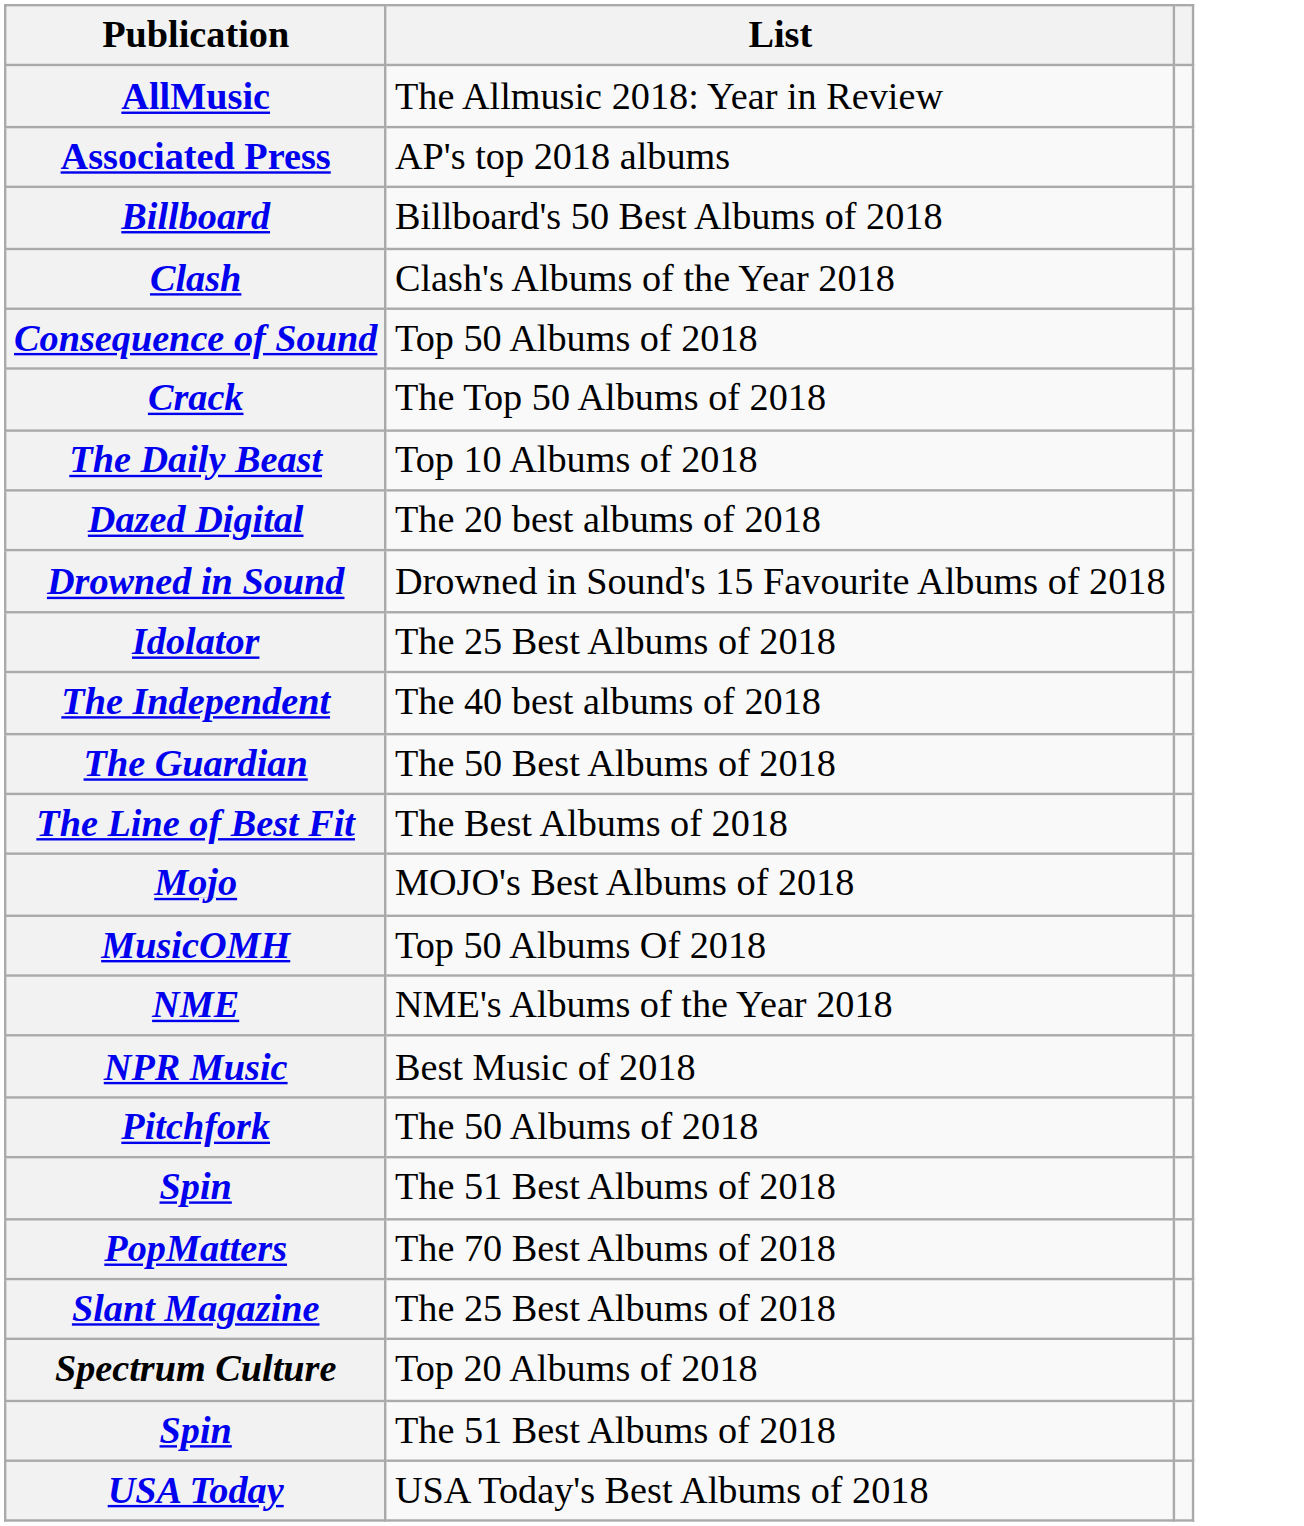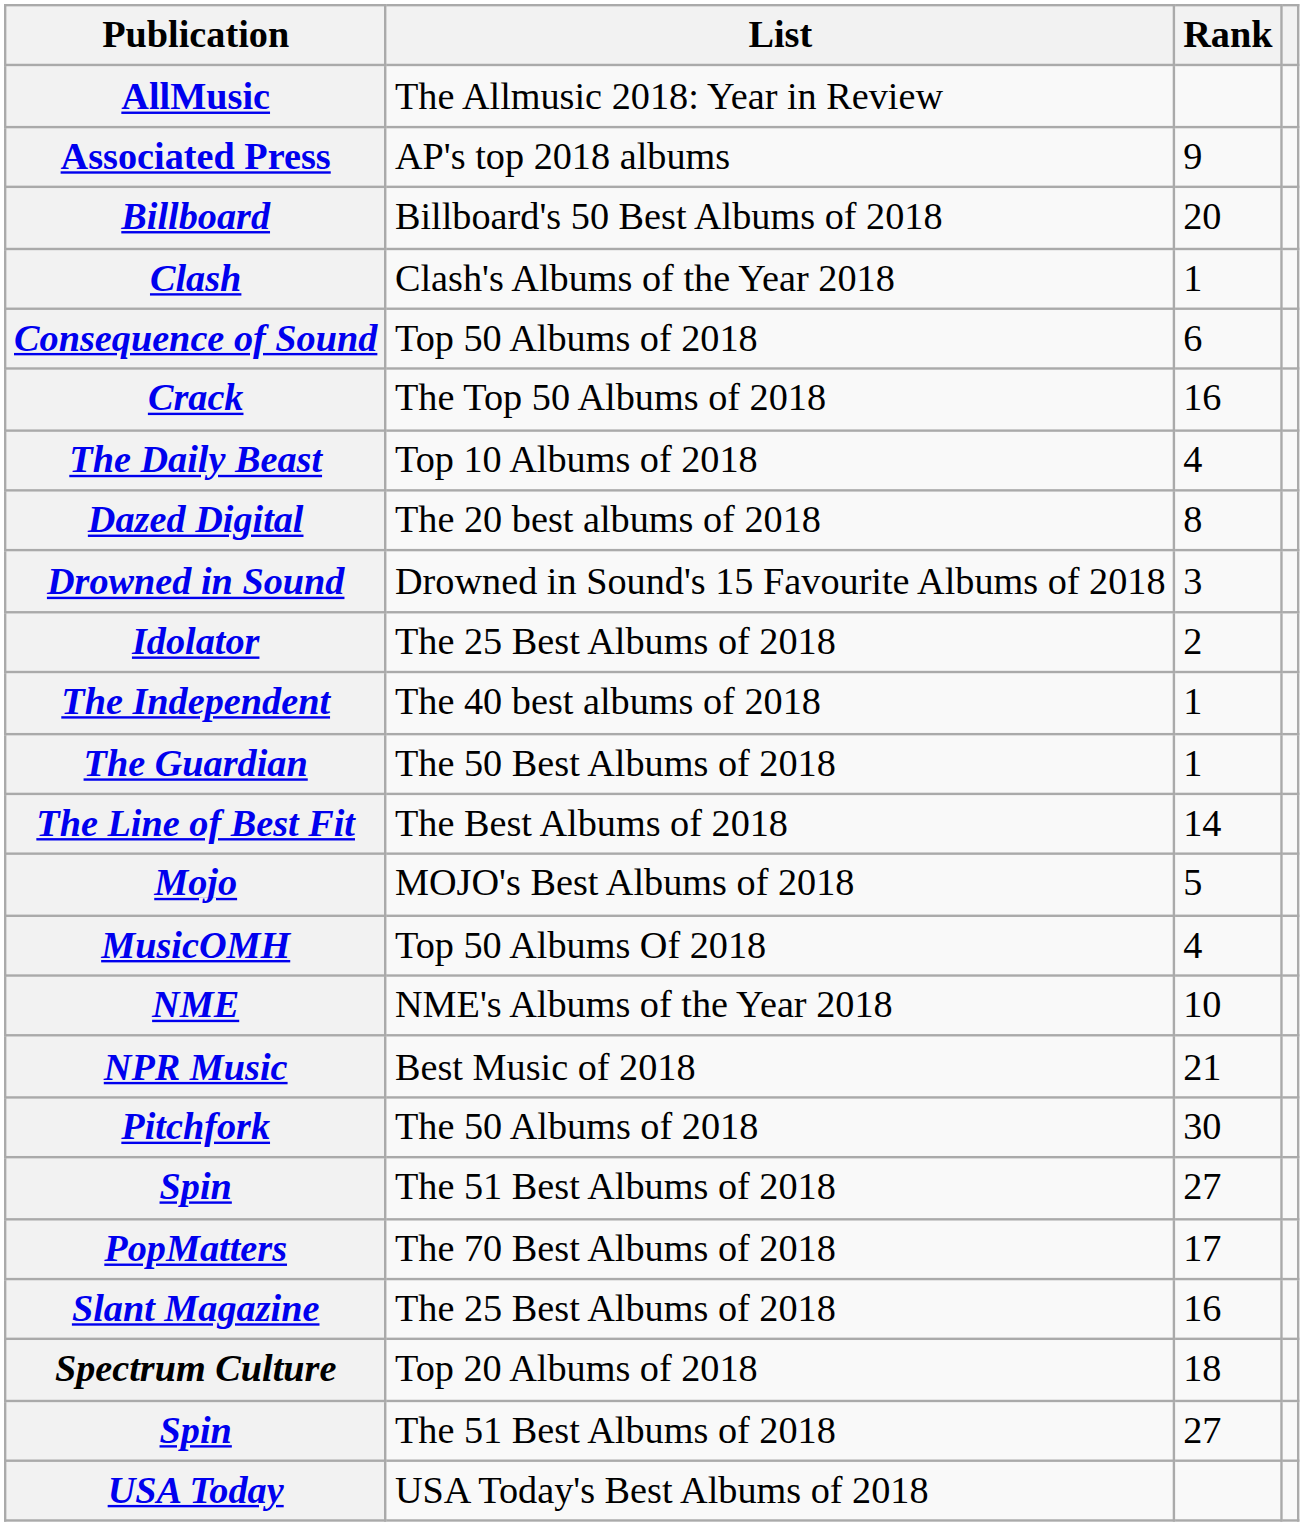+ column: Rank | 9 | 20 | 1 | 6 | 16 | 4 | 8 | 3 | 2 | 1 | 1 | 14 | 5 | 4 | 10 | 21 | 30 | 27 | 17 | 16 | 18 | 27
